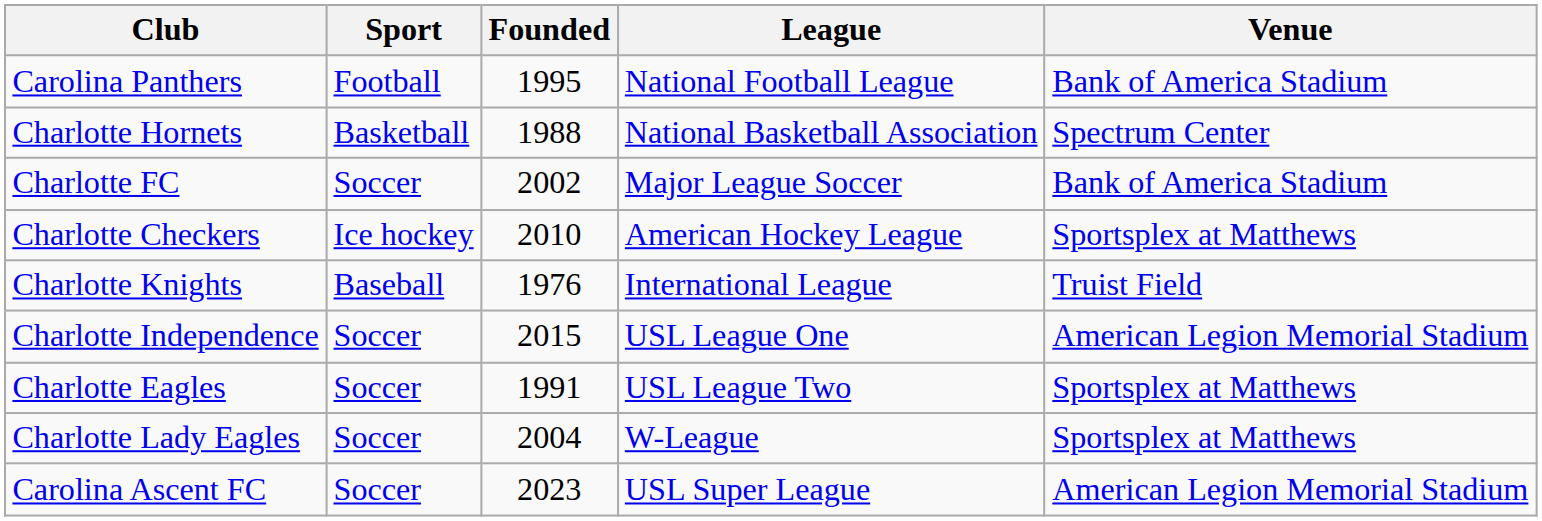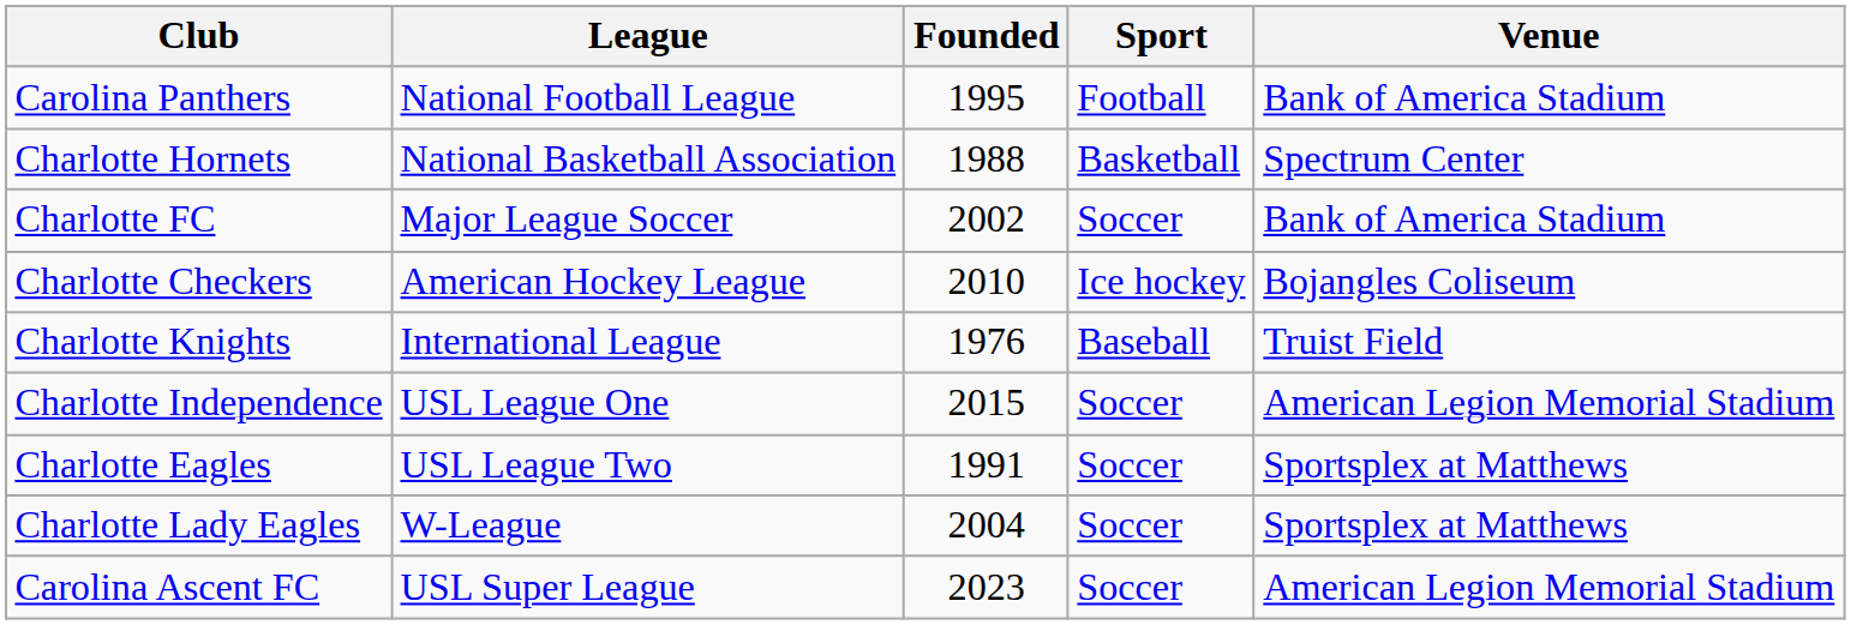columns swapped: Sport <-> League
Charlotte Checkers | Venue: Sportsplex at Matthews -> Bojangles Coliseum
